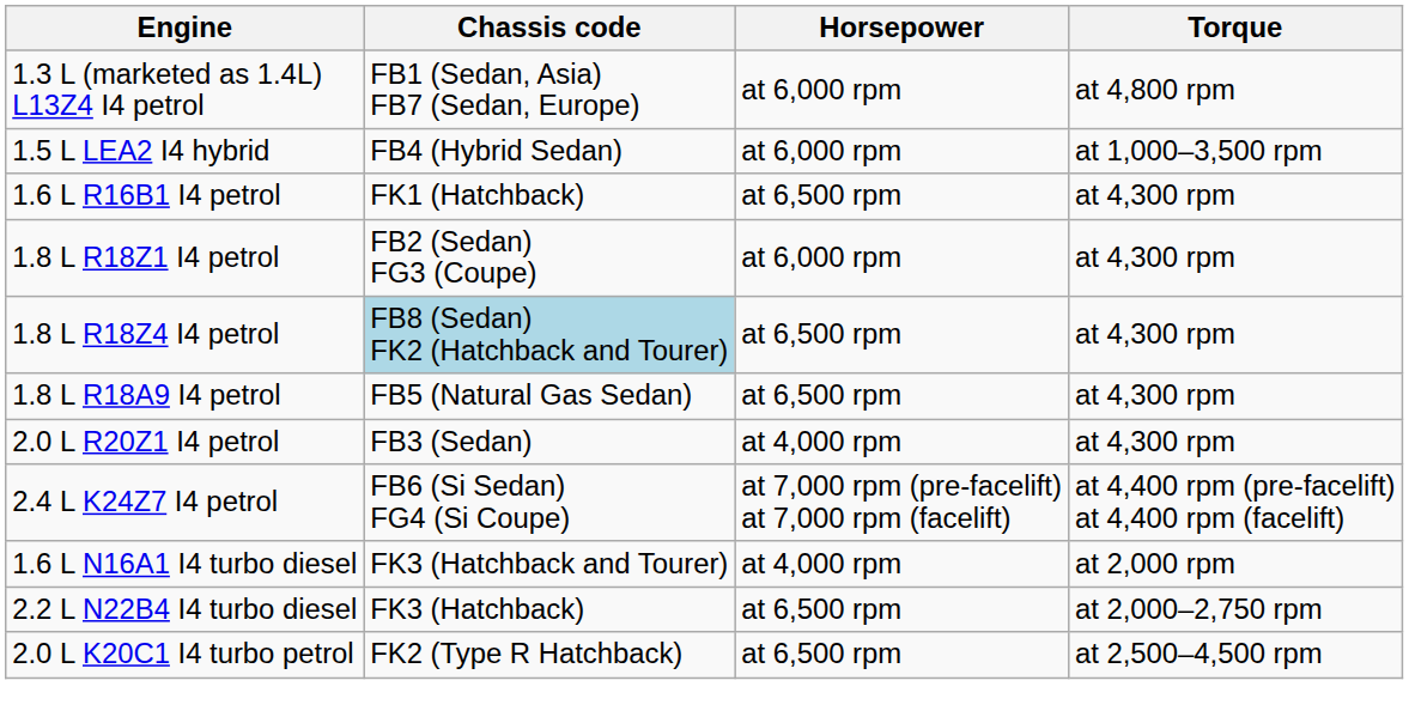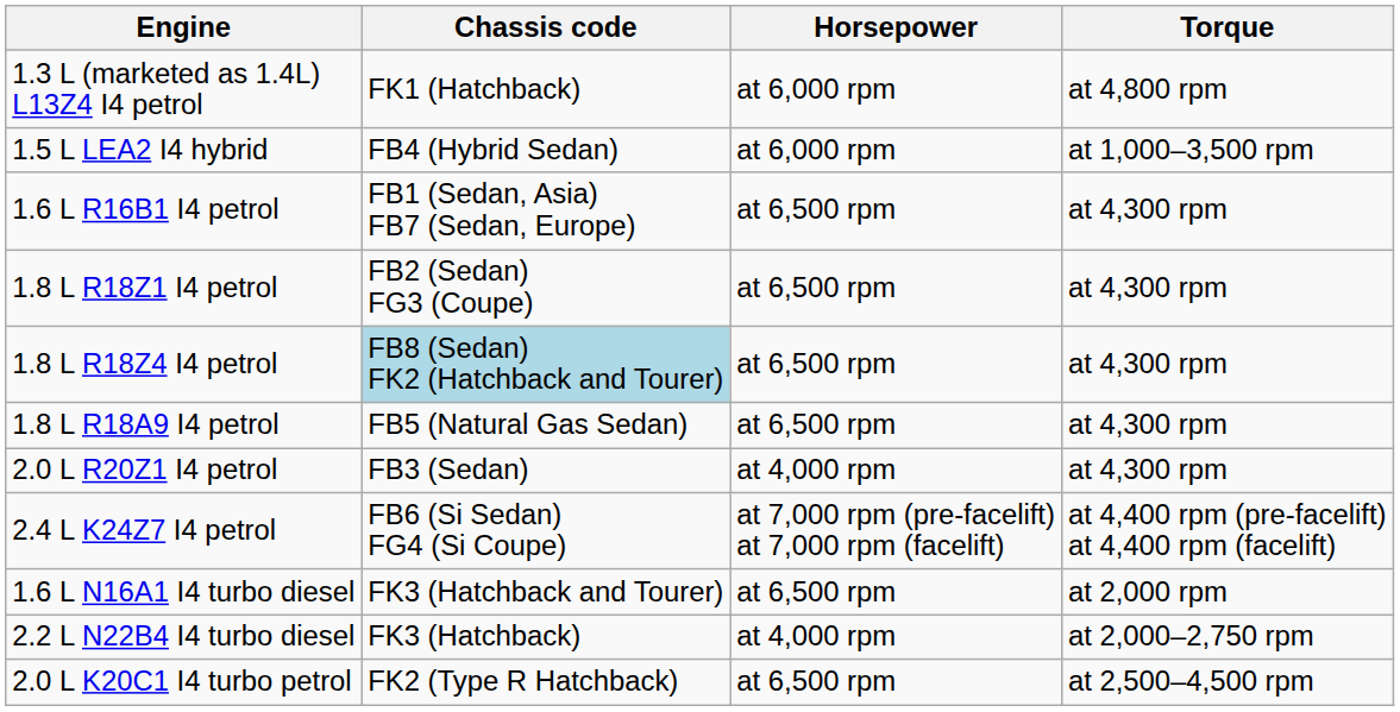1.3 L (marketed as 1.4L) L13Z4 I4 petrol | Chassis code: FB1 (Sedan, Asia) FB7 (Sedan, Europe) -> FK1 (Hatchback)
1.6 L R16B1 I4 petrol | Chassis code: FK1 (Hatchback) -> FB1 (Sedan, Asia) FB7 (Sedan, Europe)
1.8 L R18Z1 I4 petrol | Horsepower: at 6,000 rpm -> at 6,500 rpm
1.6 L N16A1 I4 turbo diesel | Horsepower: at 4,000 rpm -> at 6,500 rpm
2.2 L N22B4 I4 turbo diesel | Horsepower: at 6,500 rpm -> at 4,000 rpm
